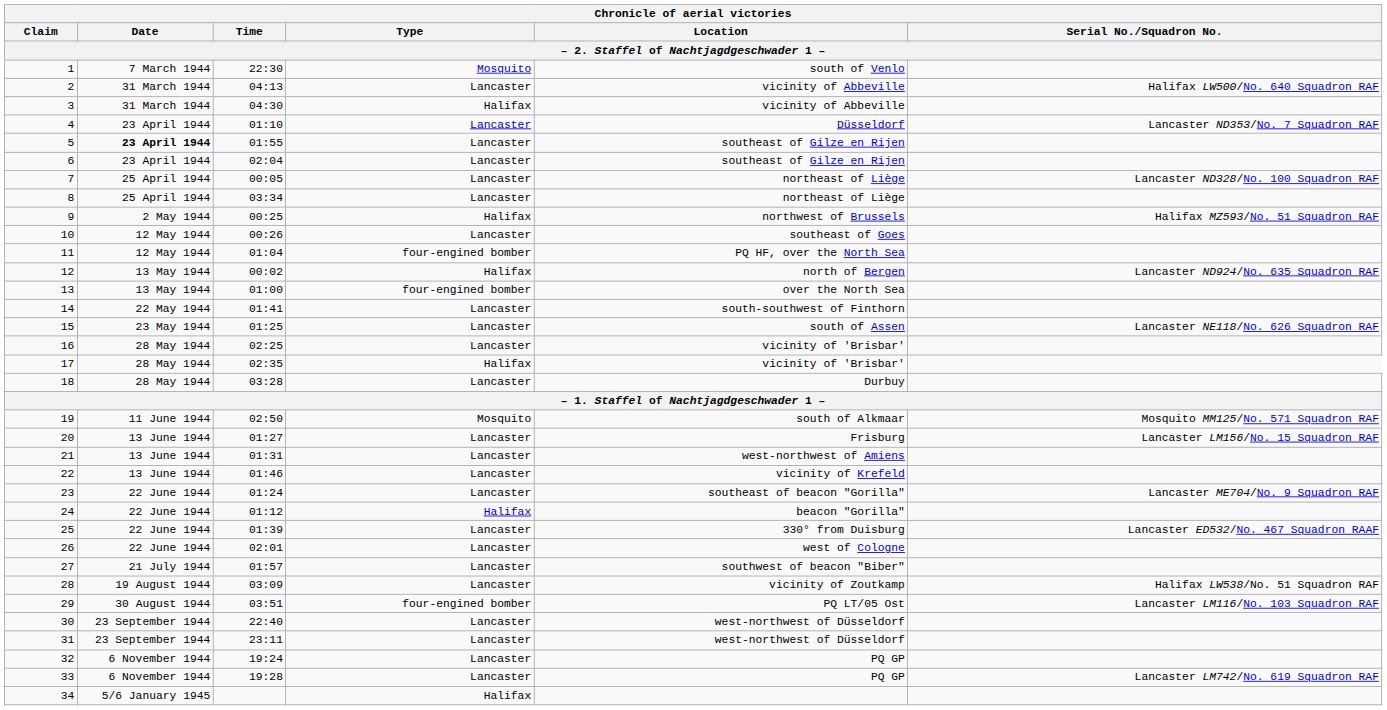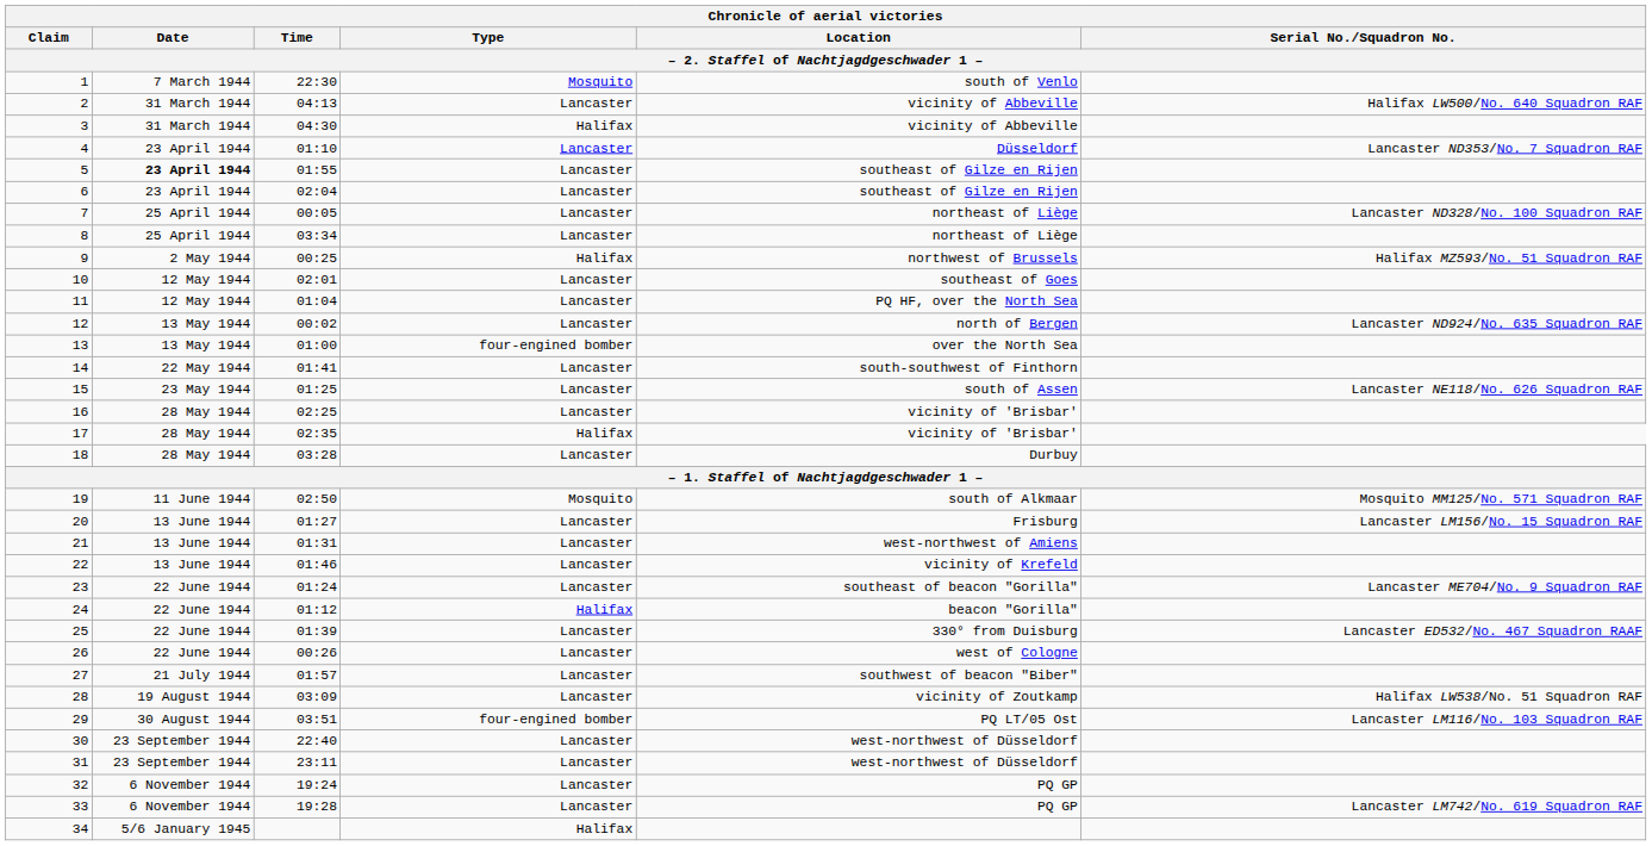10 | Time: 00:26 -> 02:01
11 | Type: four-engined bomber -> Lancaster
12 | Type: Halifax -> Lancaster
26 | Time: 02:01 -> 00:26
